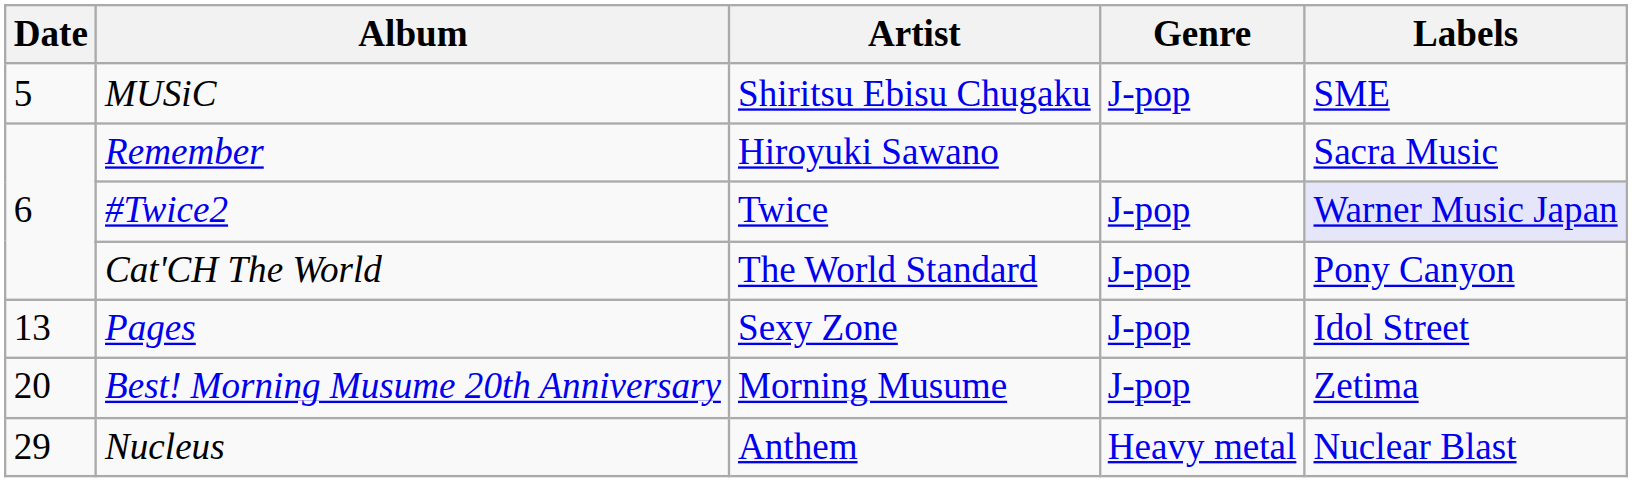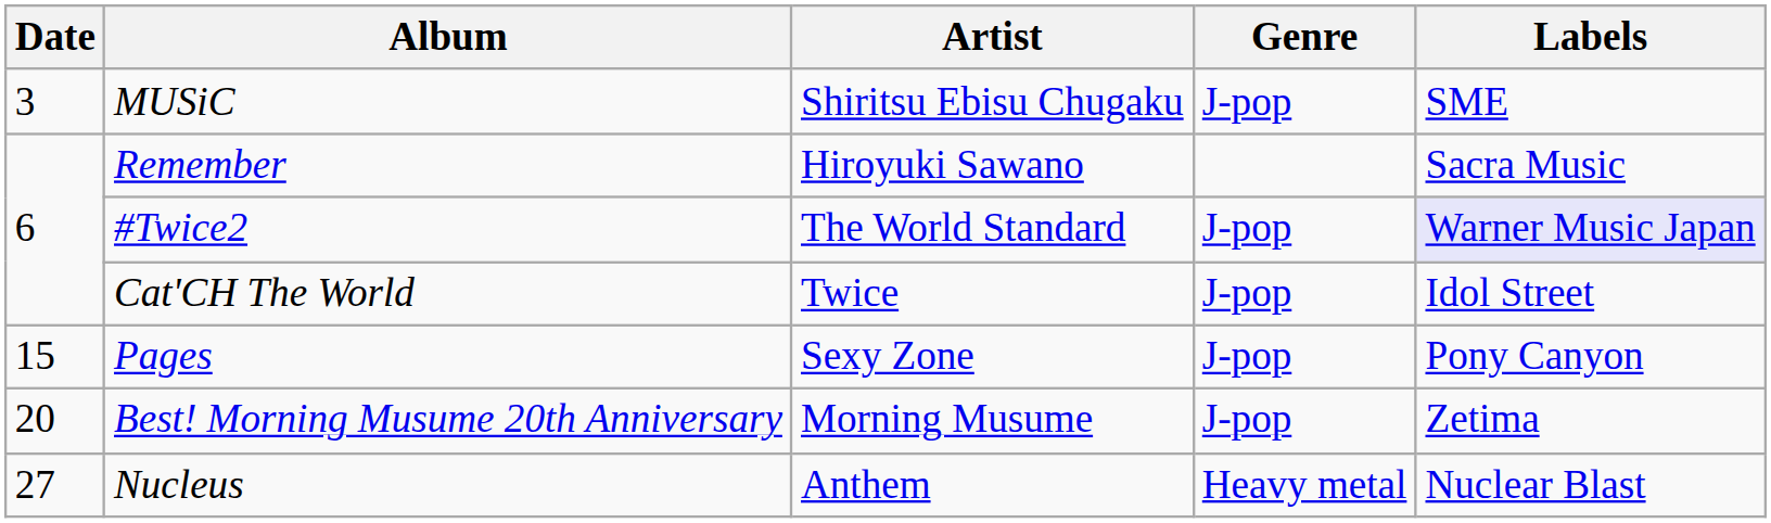MUSiC | Date: 5 -> 3
#Twice2 | Artist: Twice -> The World Standard
Cat'CH The World | Artist: The World Standard -> Twice
Cat'CH The World | Labels: Pony Canyon -> Idol Street
Pages | Date: 13 -> 15
Pages | Labels: Idol Street -> Pony Canyon
Nucleus | Date: 29 -> 27
